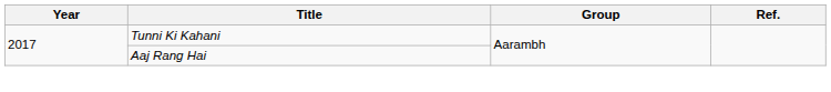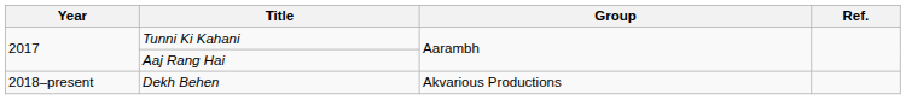+ row: 2018–present | Dekh Behen | Akvarious Productions
